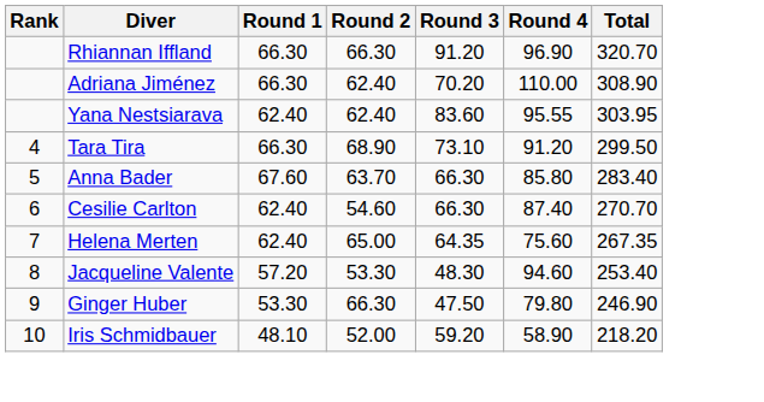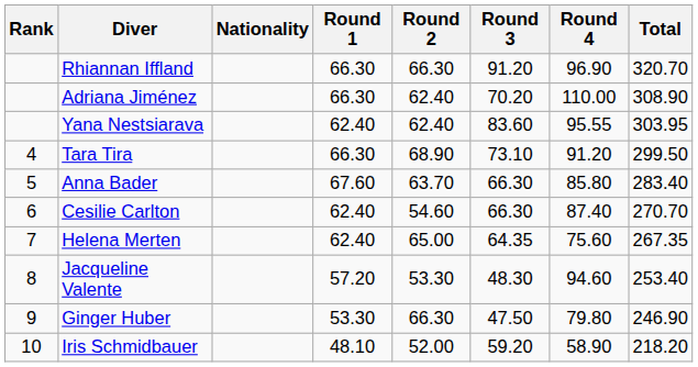+ column: Nationality
